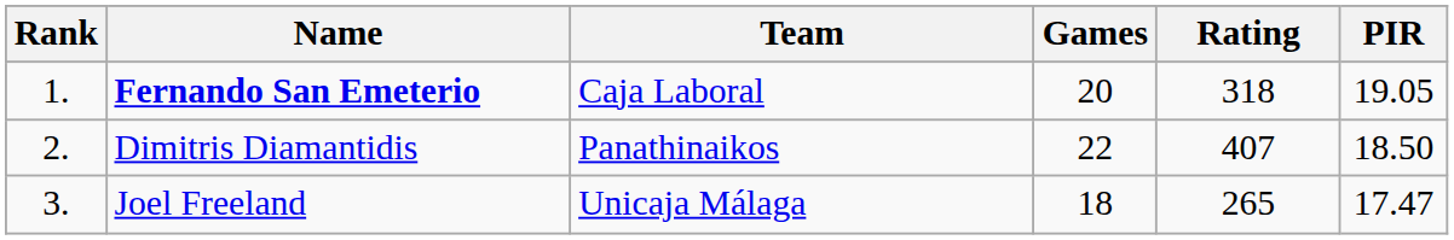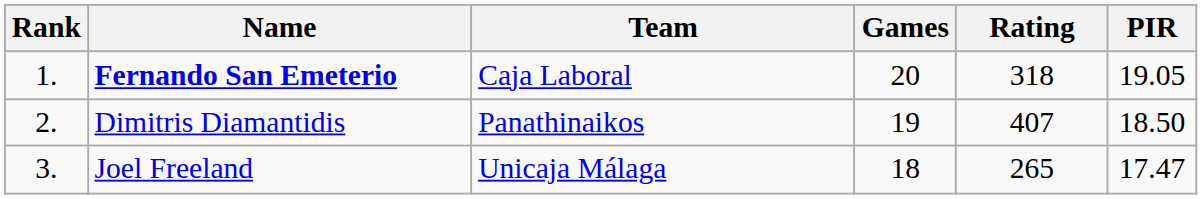Dimitris Diamantidis | Games: 22 -> 19
